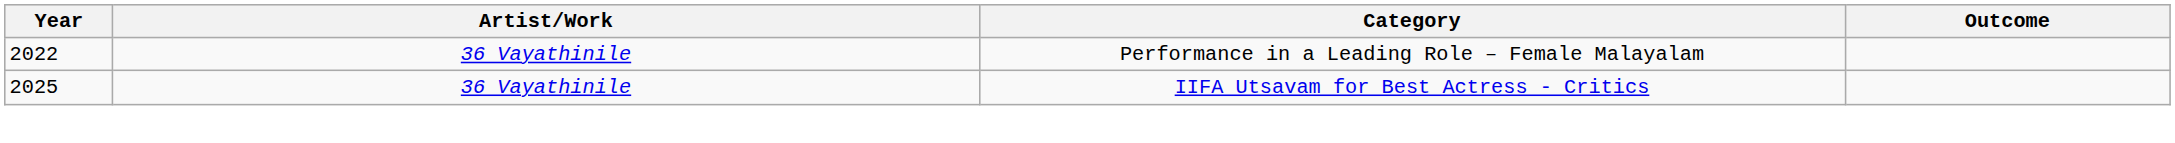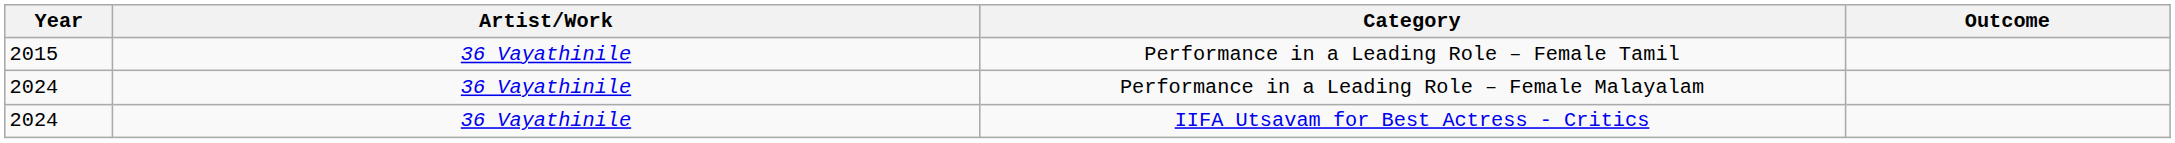+ row: 2015 | 36 Vayathinile | Performance in a Leading Role – Female Tamil
Performance in a Leading Role – Female Malayalam | Year: 2022 -> 2024
IIFA Utsavam for Best Actress - Critics | Year: 2025 -> 2024
